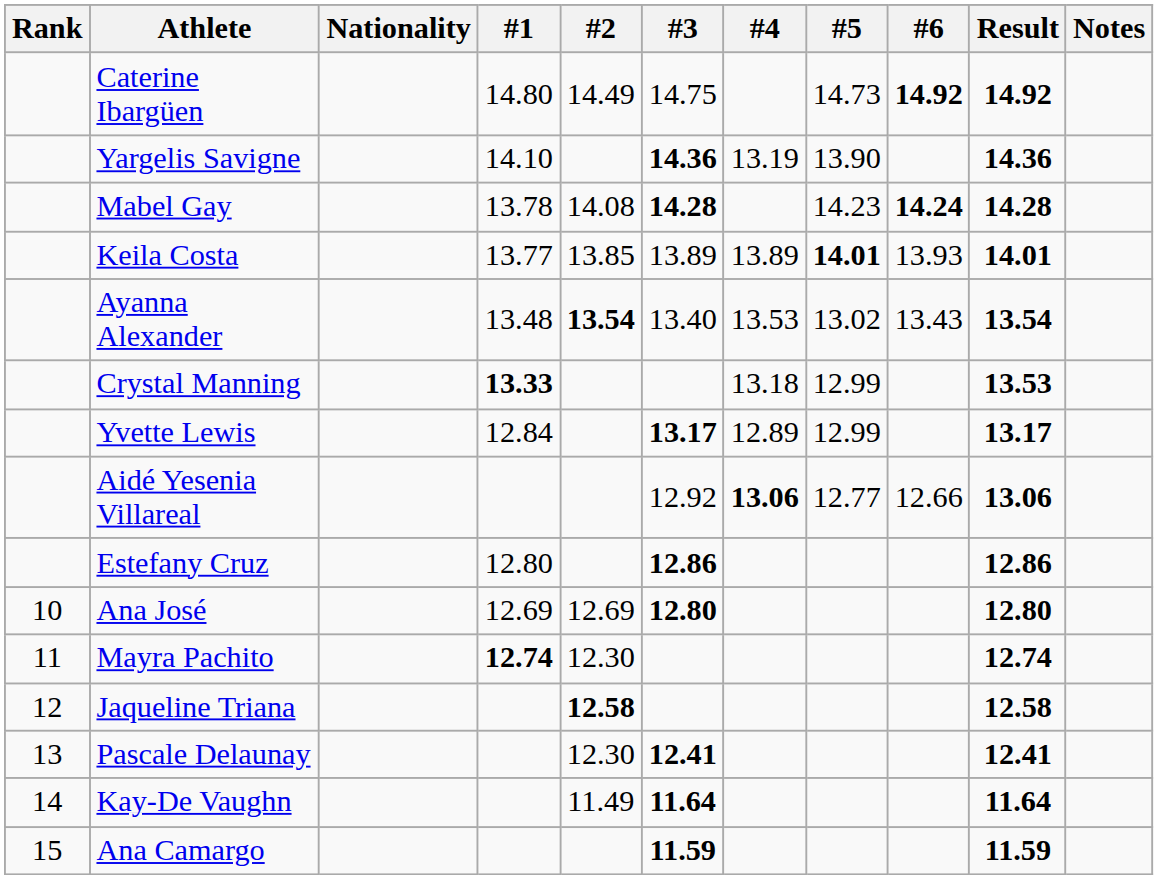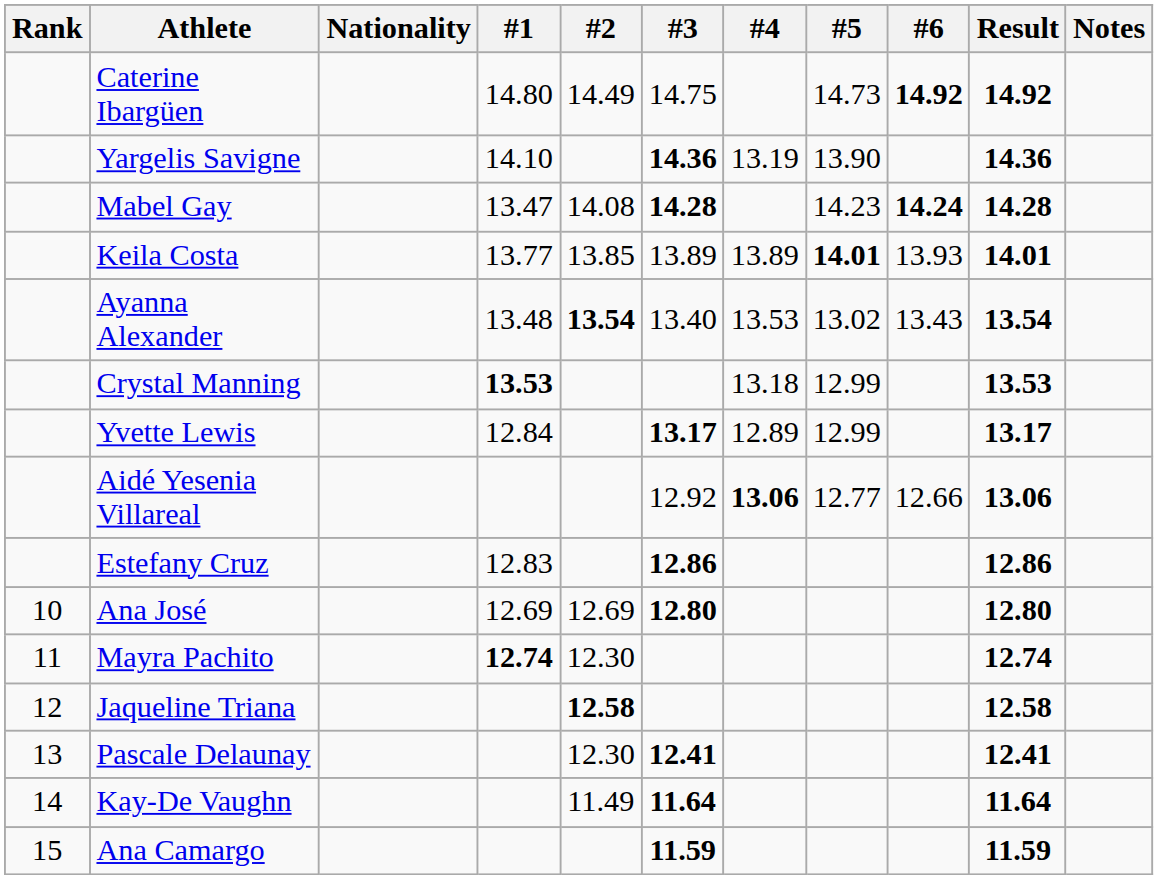Mabel Gay | #1: 13.78 -> 13.47
Crystal Manning | #1: 13.33 -> 13.53
Estefany Cruz | #1: 12.80 -> 12.83
